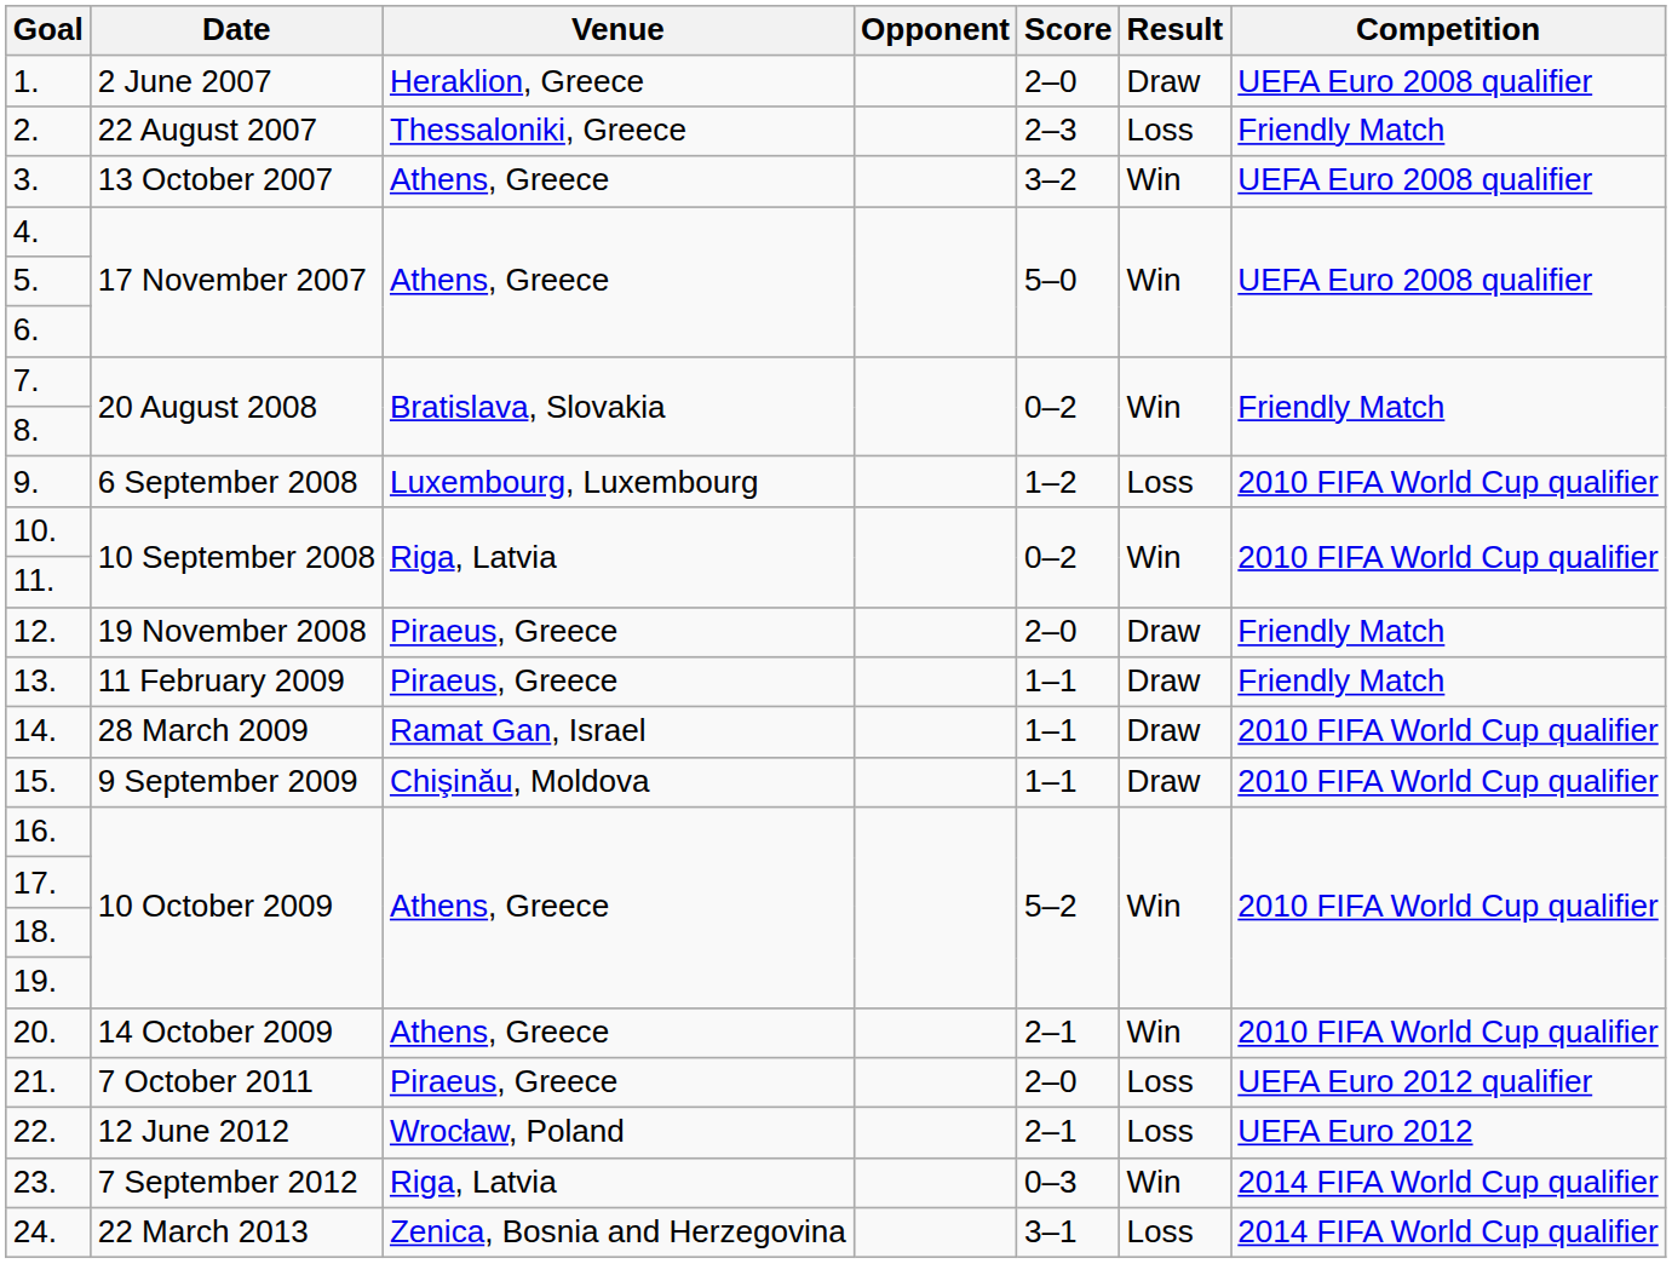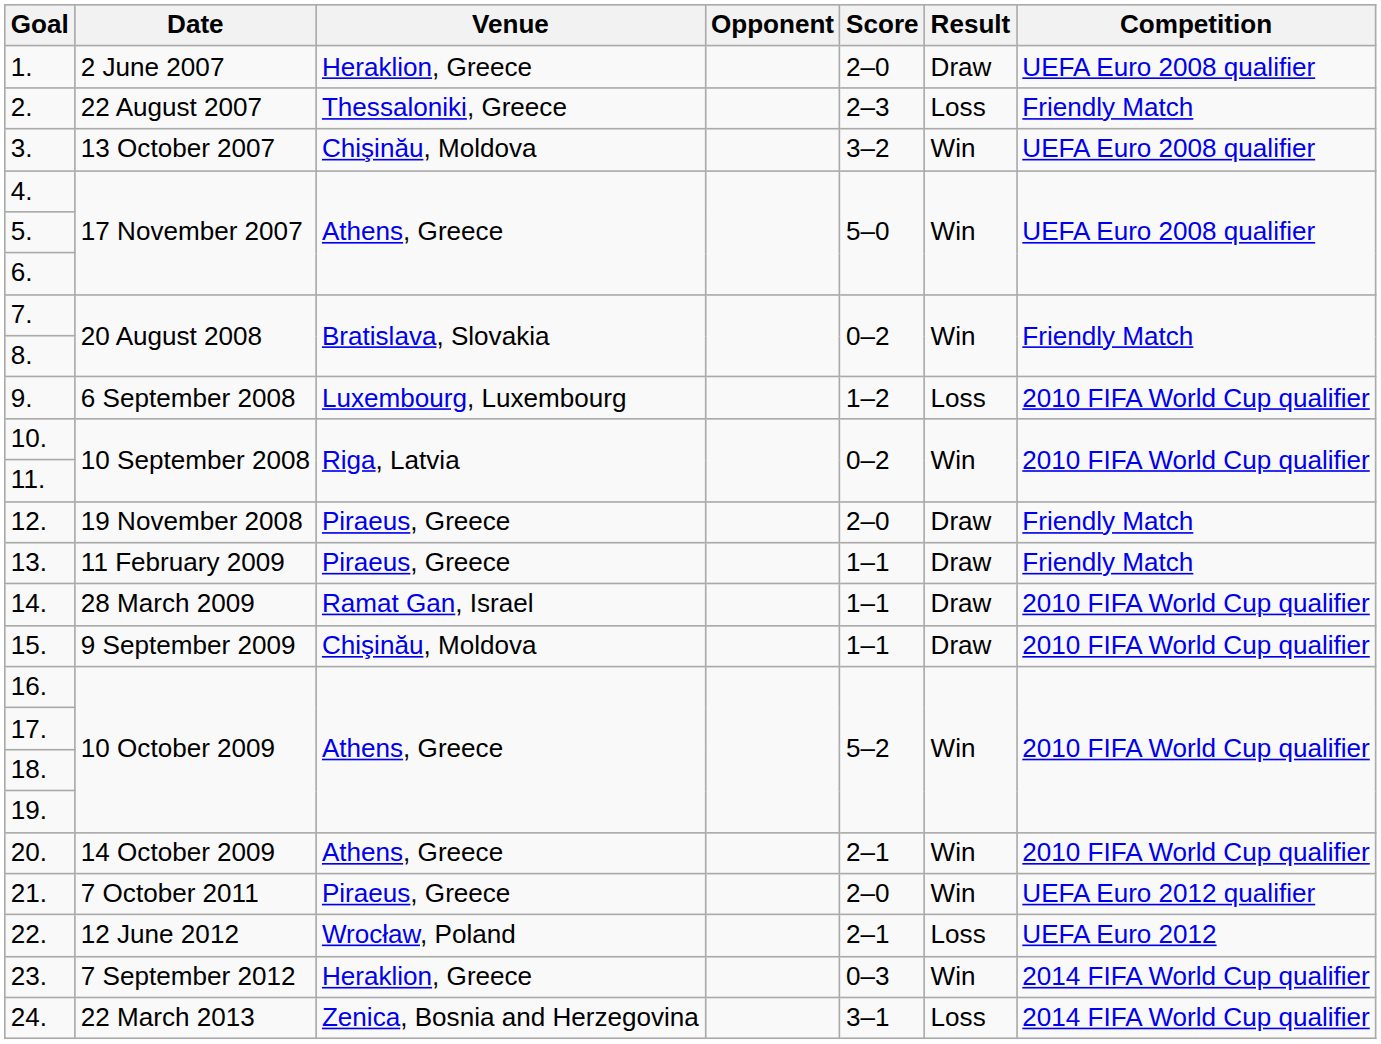3. | Venue: Athens, Greece -> Chişinău, Moldova
21. | Result: Loss -> Win
23. | Venue: Riga, Latvia -> Heraklion, Greece
